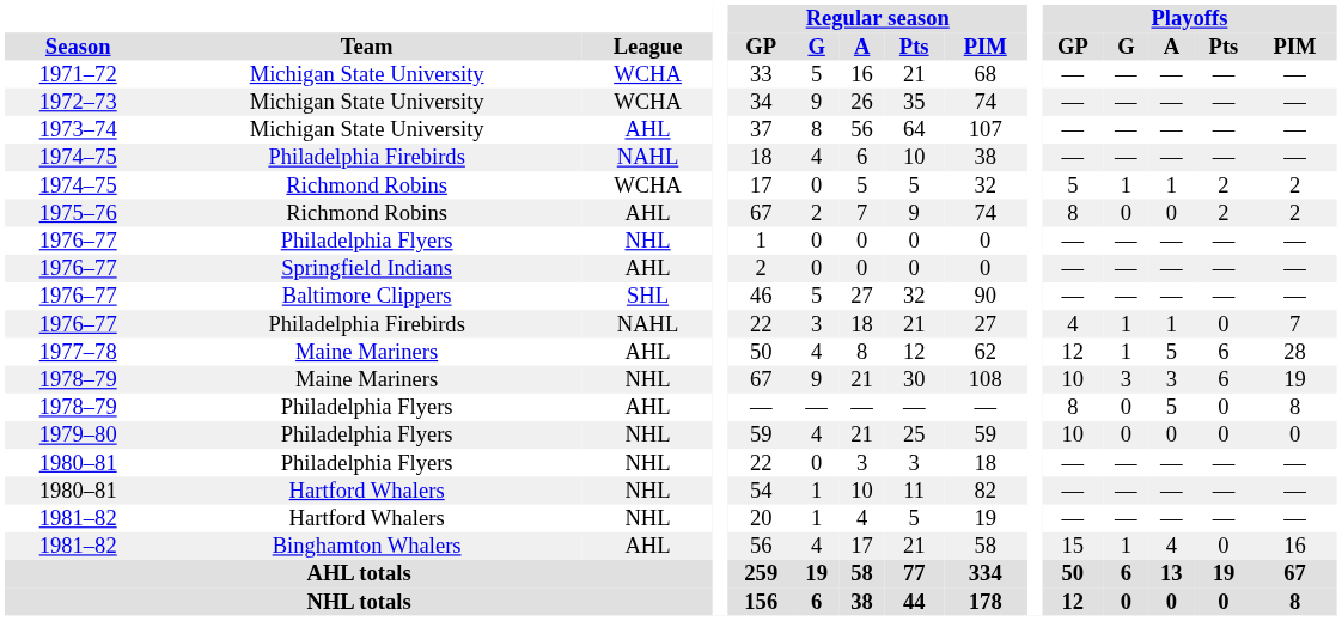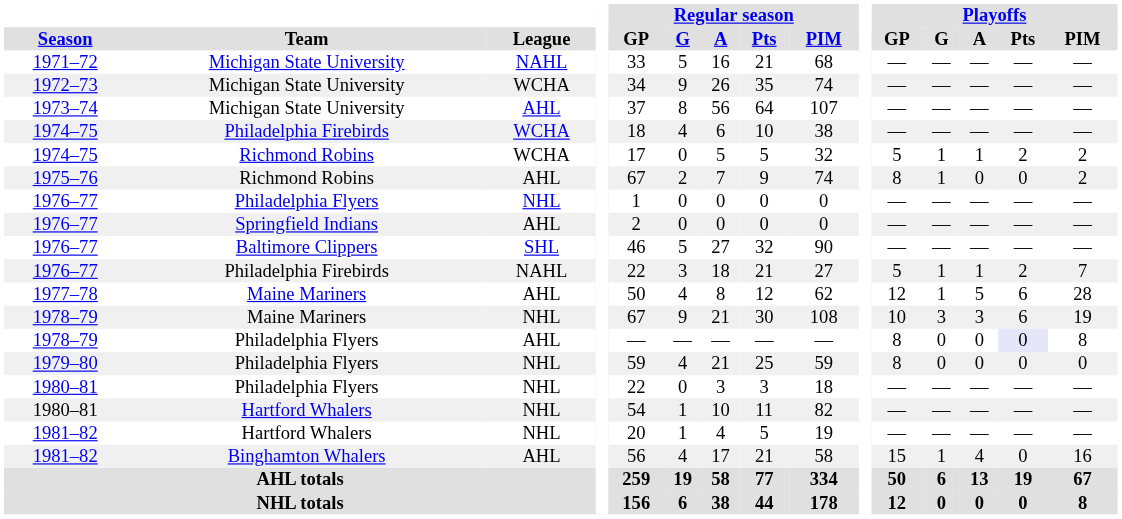1971–72 | League: WCHA -> NAHL
1974–75 / Philadelphia Firebirds | League: NAHL -> WCHA
1975–76 | Playoffs / G: 0 -> 1
1975–76 | Playoffs / Pts: 2 -> 0
1976–77 / Philadelphia Firebirds | Playoffs / GP: 4 -> 5
1976–77 / Philadelphia Firebirds | Playoffs / Pts: 0 -> 2
1978–79 / Philadelphia Flyers | Playoffs / A: 5 -> 0
1978–79 / Philadelphia Flyers | Playoffs / Pts: no background -> lavender background
1979–80 | Playoffs / GP: 10 -> 8
